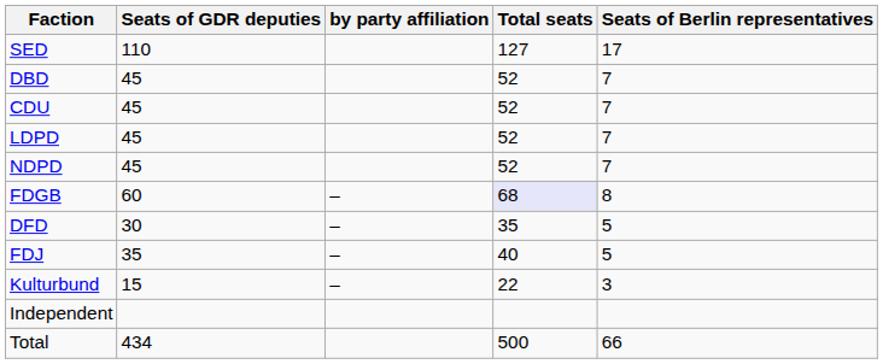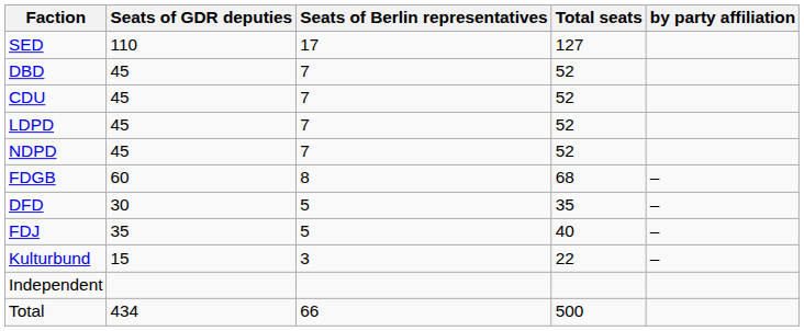columns swapped: Seats of Berlin representatives <-> by party affiliation
FDGB | Total seats: lavender background -> no background
